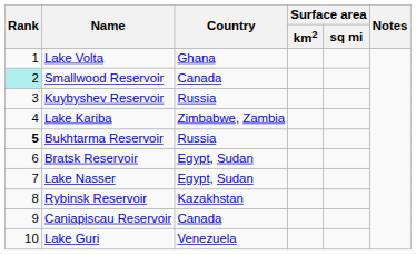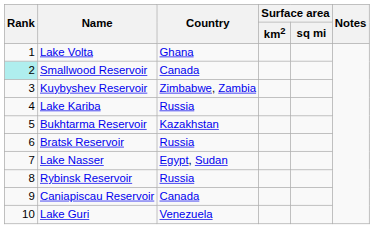Kuybyshev Reservoir | Country: Russia -> Zimbabwe, Zambia
Lake Kariba | Country: Zimbabwe, Zambia -> Russia
Bukhtarma Reservoir | Rank: bold -> normal
Bukhtarma Reservoir | Country: Russia -> Kazakhstan
Bratsk Reservoir | Country: Egypt, Sudan -> Russia
Rybinsk Reservoir | Country: Kazakhstan -> Russia
